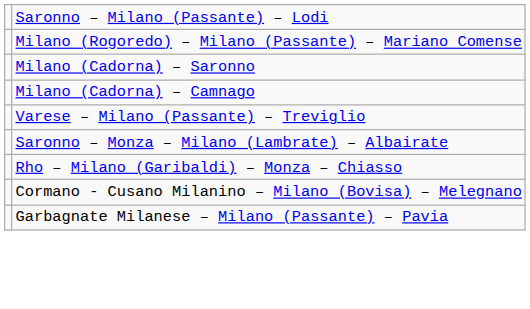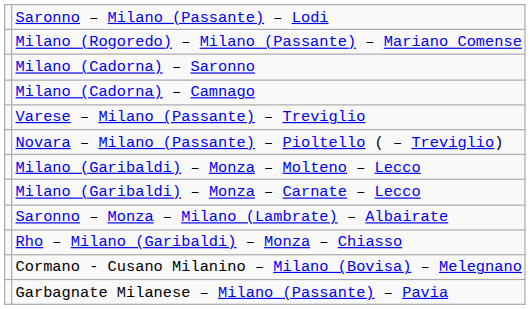+ row: Novara – Milano (Passante) – Pioltello ( – Treviglio)
+ row: Milano (Garibaldi) – Monza – Molteno – Lecco
+ row: Milano (Garibaldi) – Monza – Carnate – Lecco
